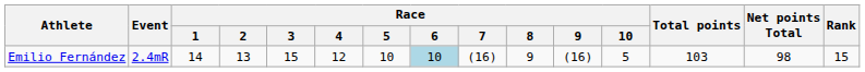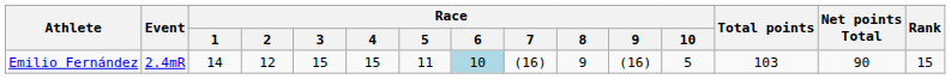Emilio Fernández | Race / 2: 13 -> 12
Emilio Fernández | Race / 4: 12 -> 15
Emilio Fernández | Race / 5: 10 -> 11
Emilio Fernández | Net points Total: 98 -> 90
